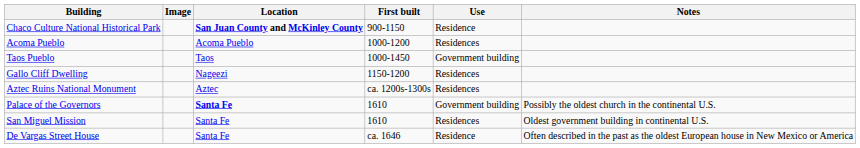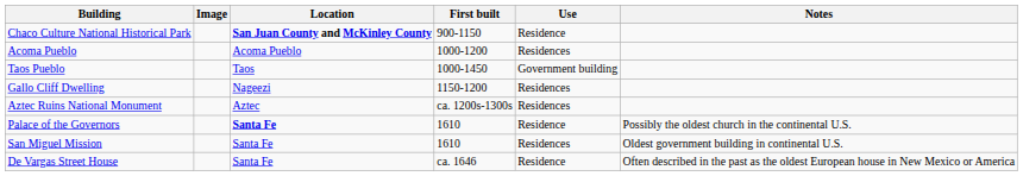Palace of the Governors | Use: Government building -> Residence
